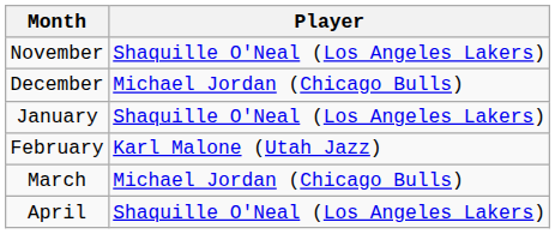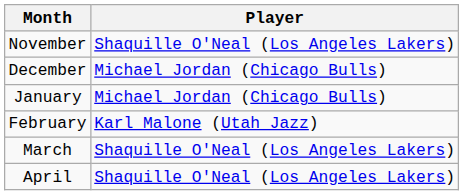January | Player: Shaquille O'Neal (Los Angeles Lakers) -> Michael Jordan (Chicago Bulls)
March | Player: Michael Jordan (Chicago Bulls) -> Shaquille O'Neal (Los Angeles Lakers)
